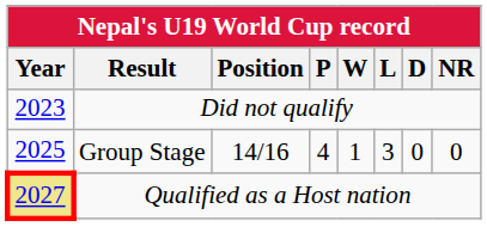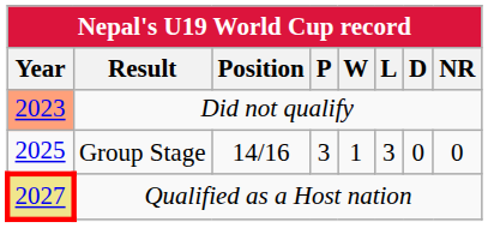Did not qualify | Year: no background -> lightsalmon background
Group Stage | P: 4 -> 3
